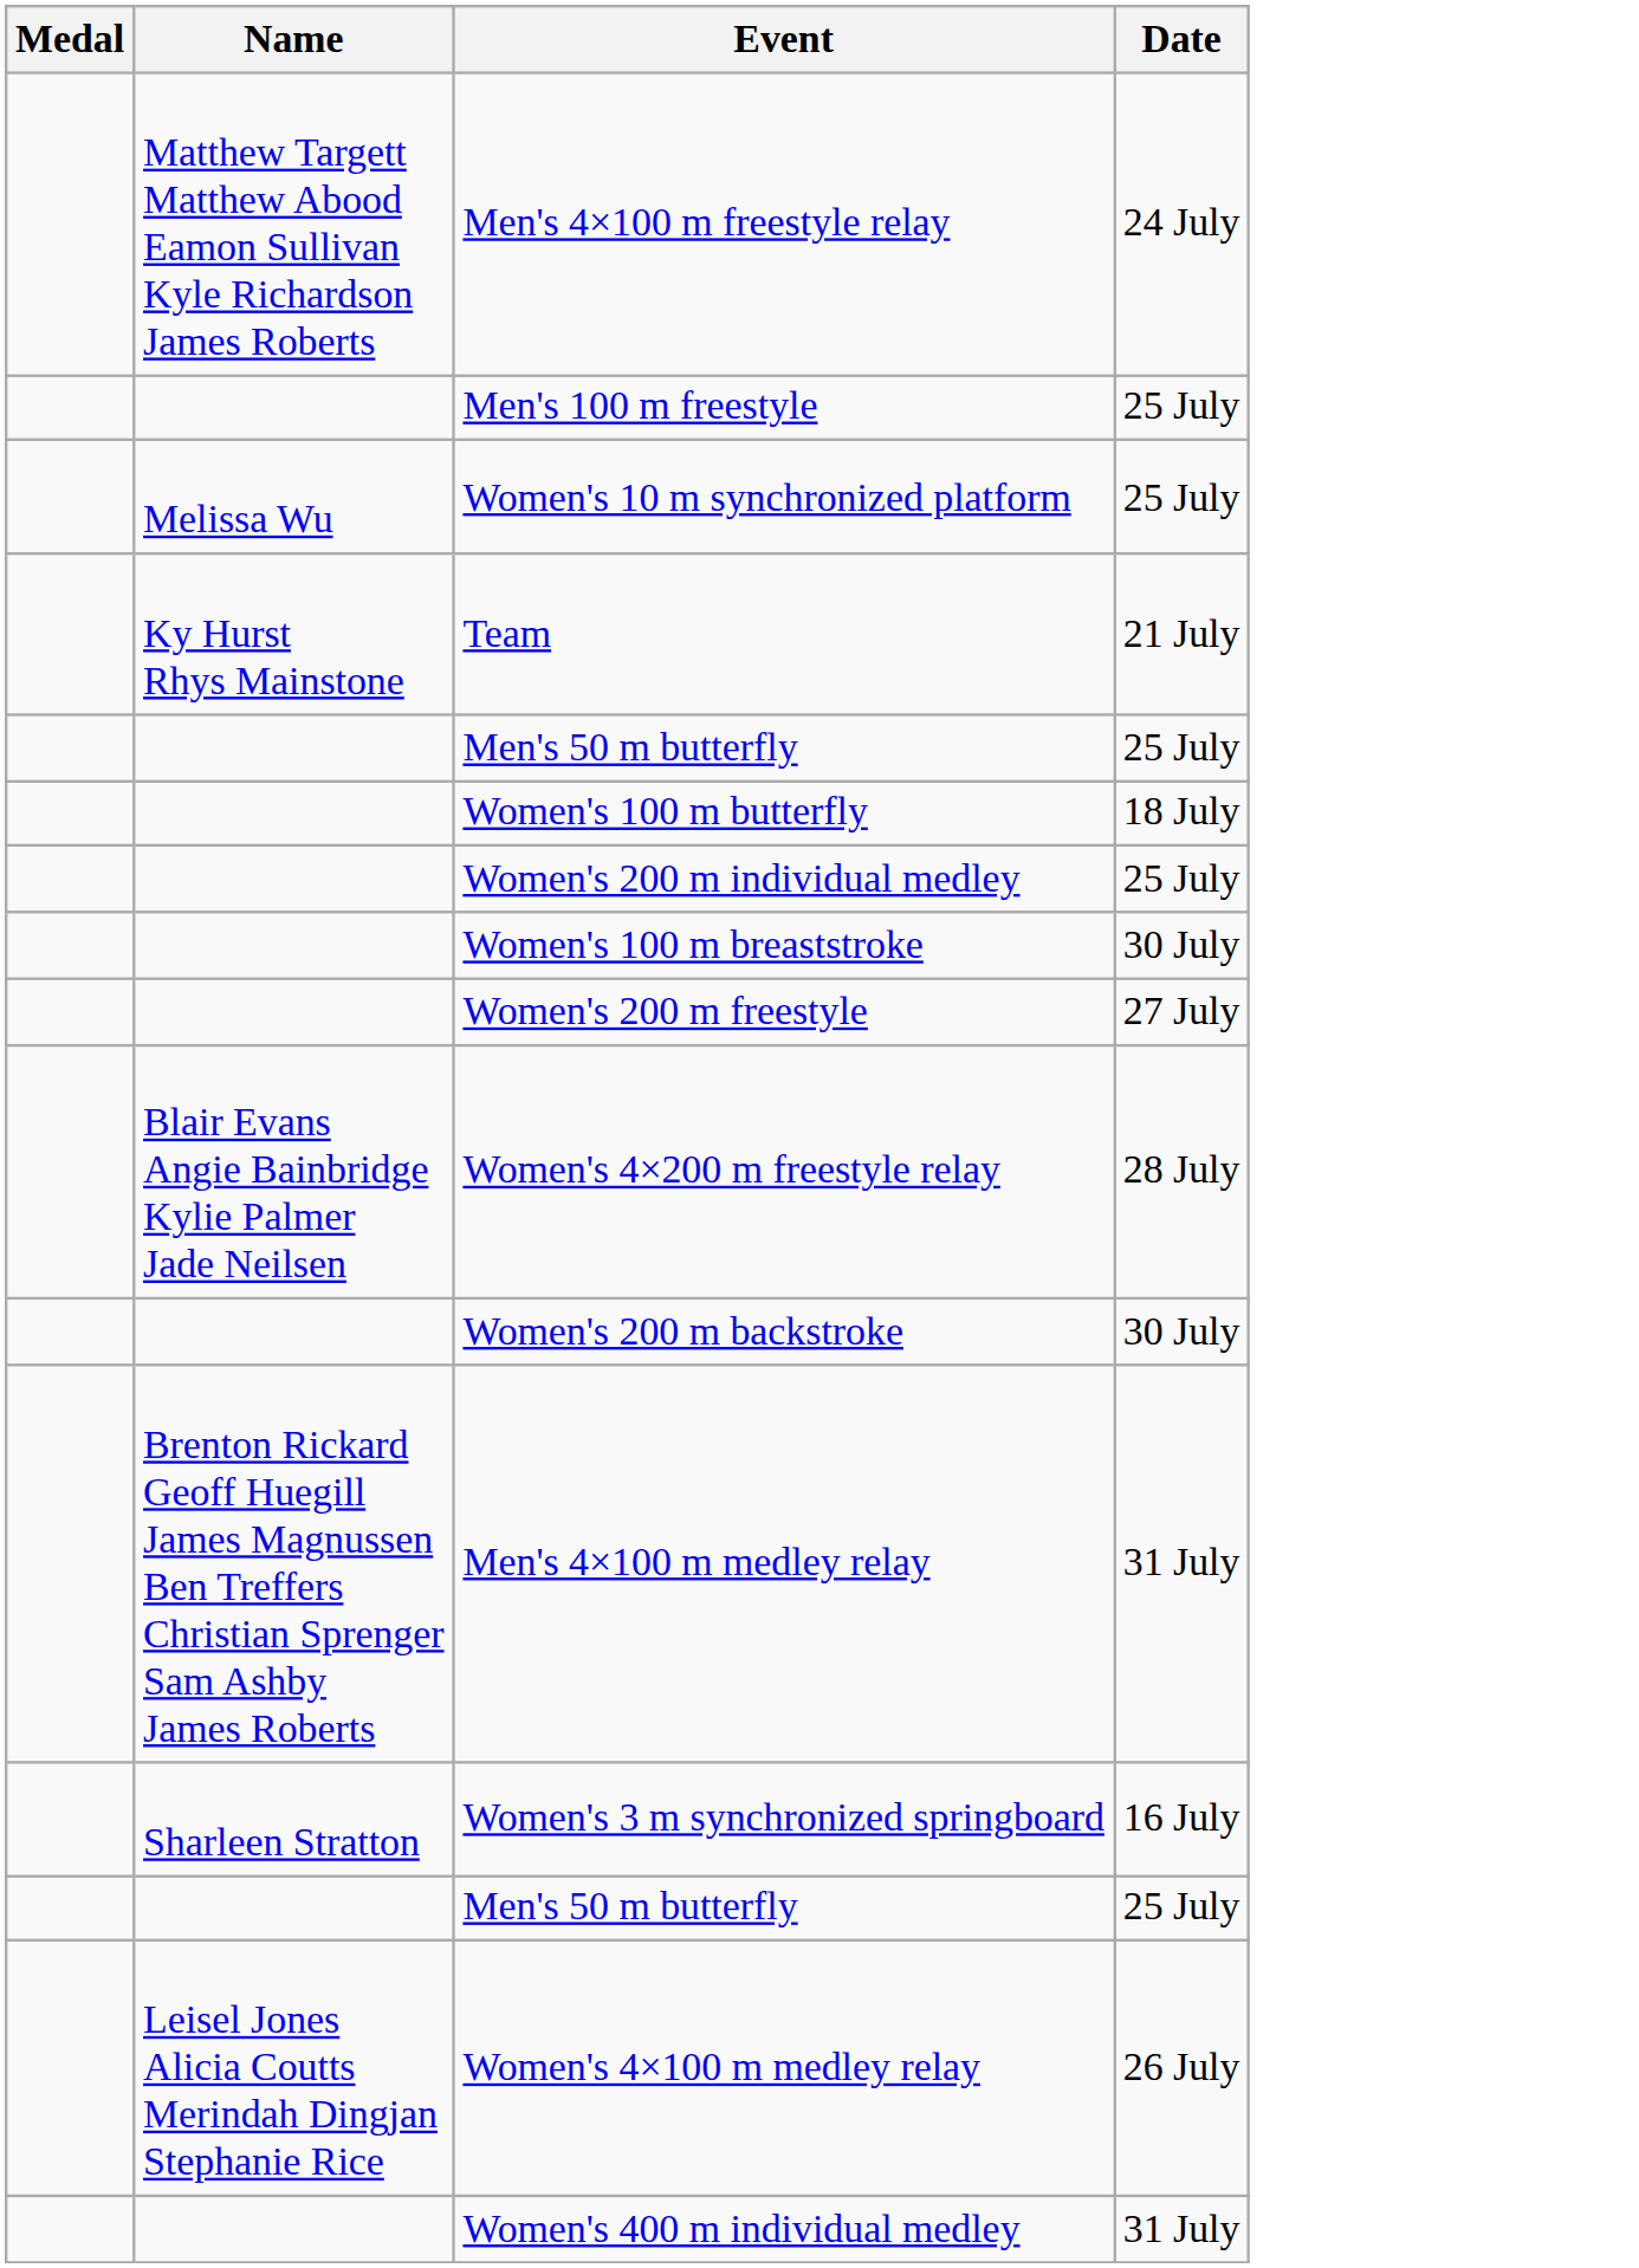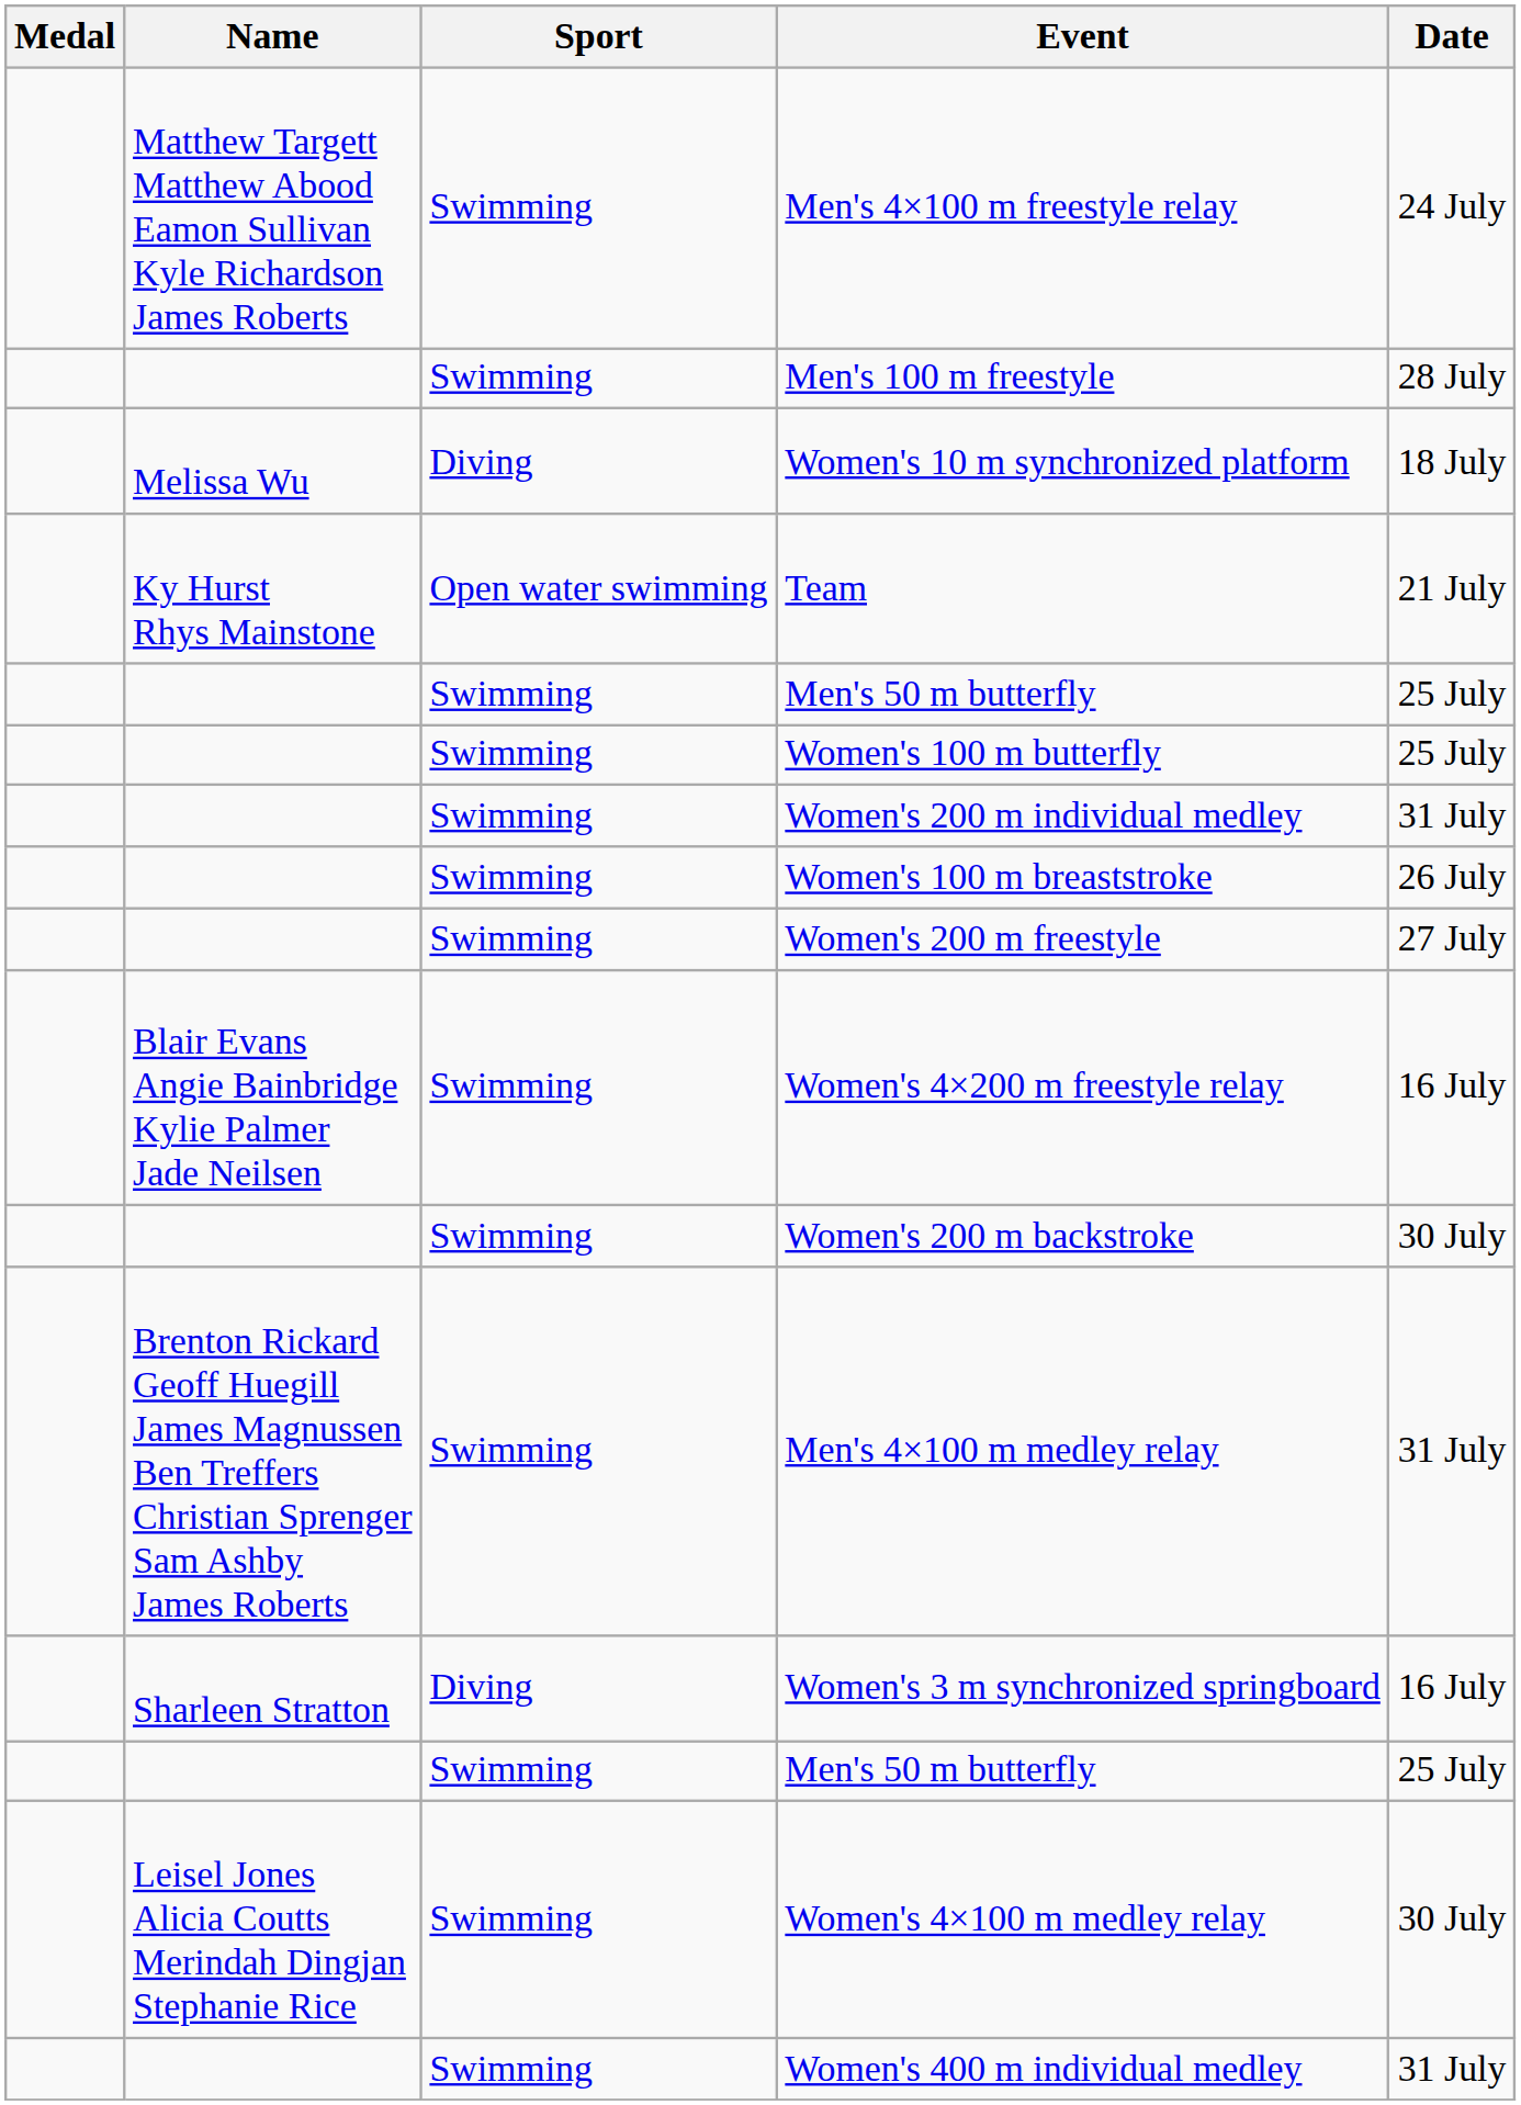+ column: Sport | Swimming | Swimming | Diving | Open water swimming | Swimming | Swimming | Swimming | Swimming | Swimming | Swimming | Swimming | Swimming | Diving | Swimming | Swimming | Swimming
Men's 100 m freestyle | Date: 25 July -> 28 July
Women's 10 m synchronized platform | Date: 25 July -> 18 July
Women's 100 m butterfly | Date: 18 July -> 25 July
Women's 200 m individual medley | Date: 25 July -> 31 July
Women's 100 m breaststroke | Date: 30 July -> 26 July
Women's 4×200 m freestyle relay | Date: 28 July -> 16 July
Women's 4×100 m medley relay | Date: 26 July -> 30 July
